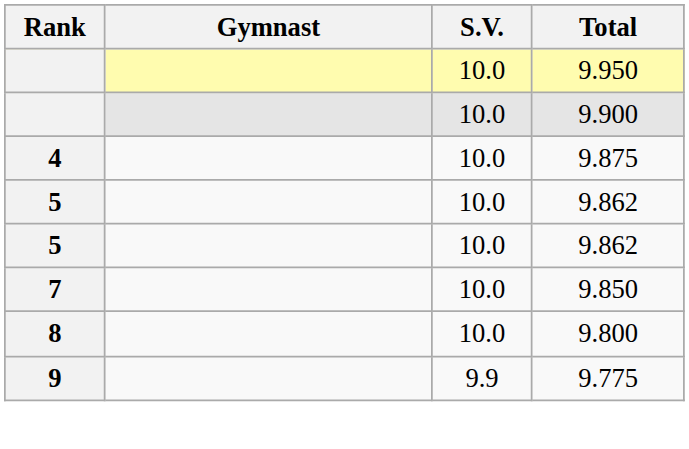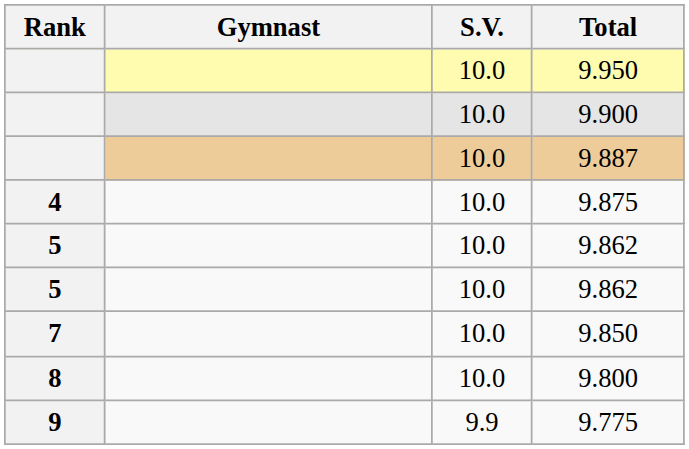+ row: 10.0 | 9.887
